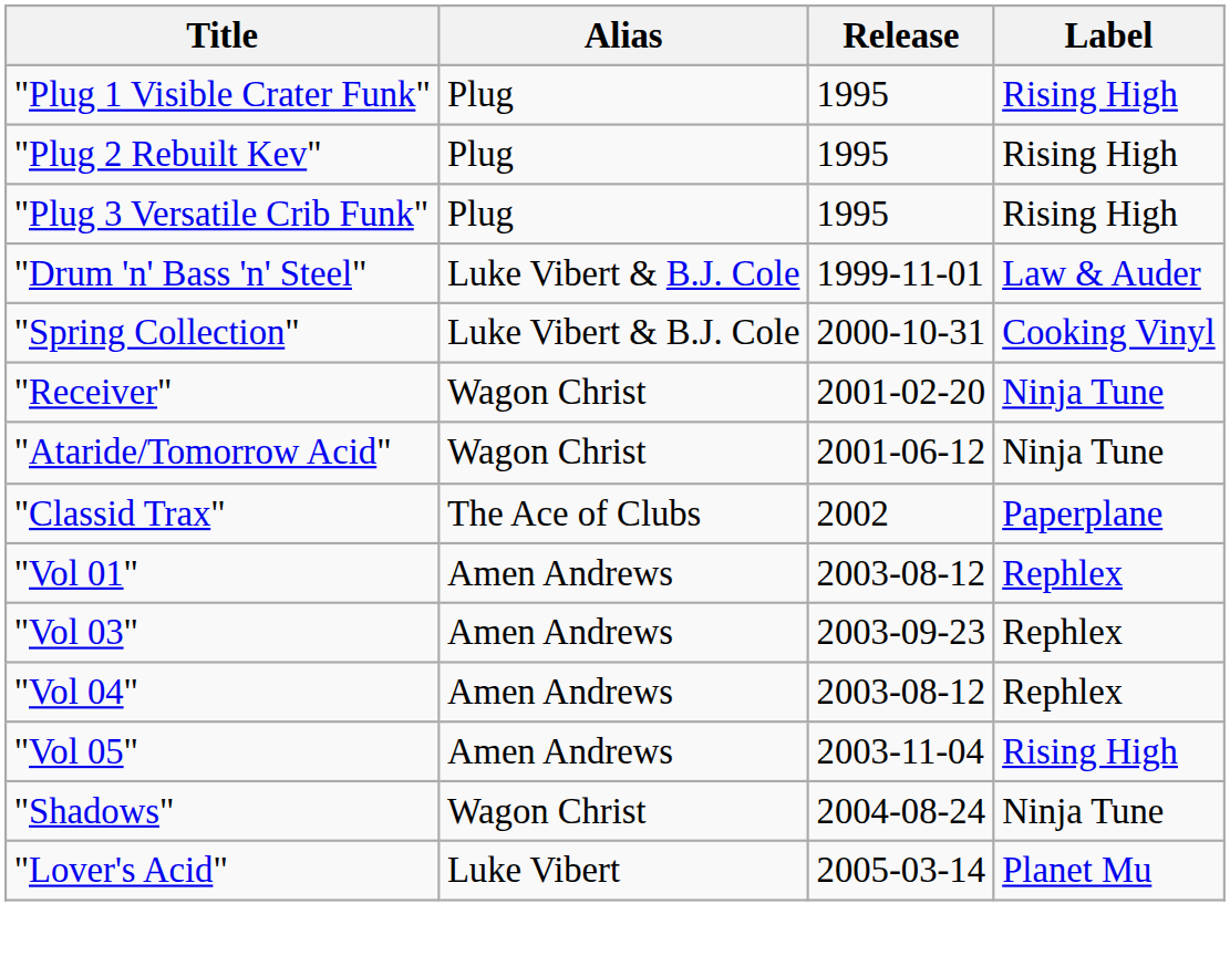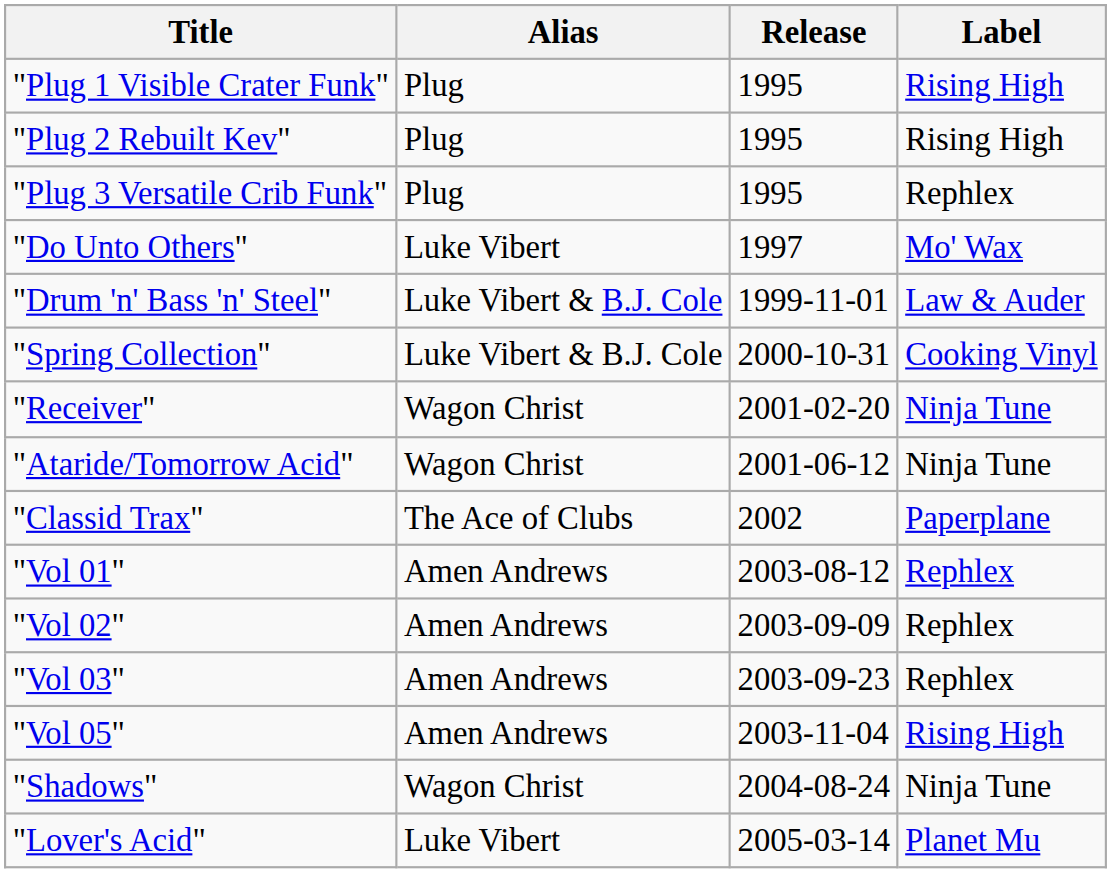"Plug 3 Versatile Crib Funk" | Label: Rising High -> Rephlex
+ row: "Do Unto Others" | Luke Vibert | 1997 | Mo' Wax
+ row: "Vol 02" | Amen Andrews | 2003-09-09 | Rephlex
- row: "Vol 04" | Amen Andrews | 2003-08-12 | Rephlex
